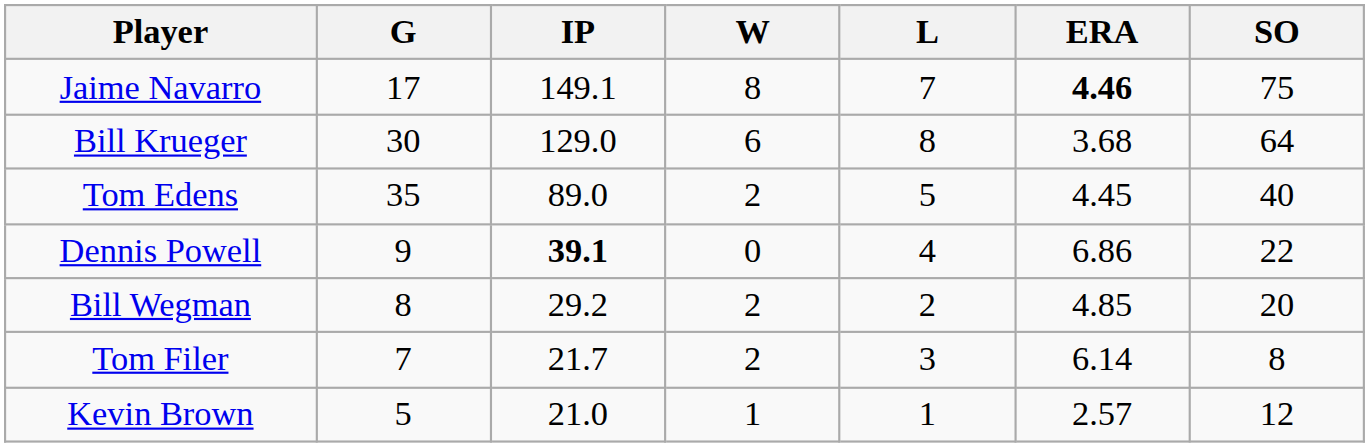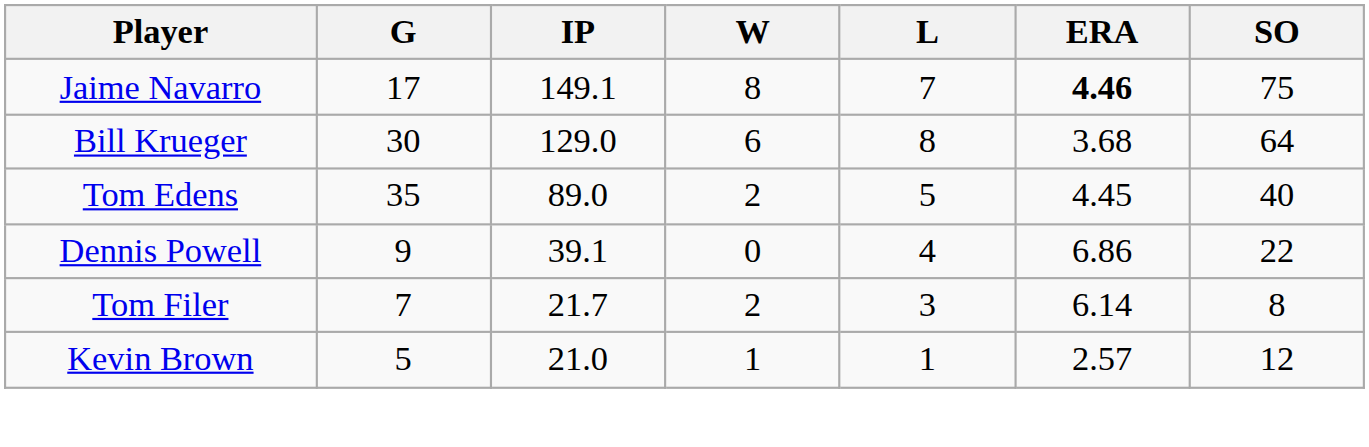Dennis Powell | IP: bold -> normal
- row: Bill Wegman | 8 | 29.2 | 2 | 2 | 4.85 | 20
